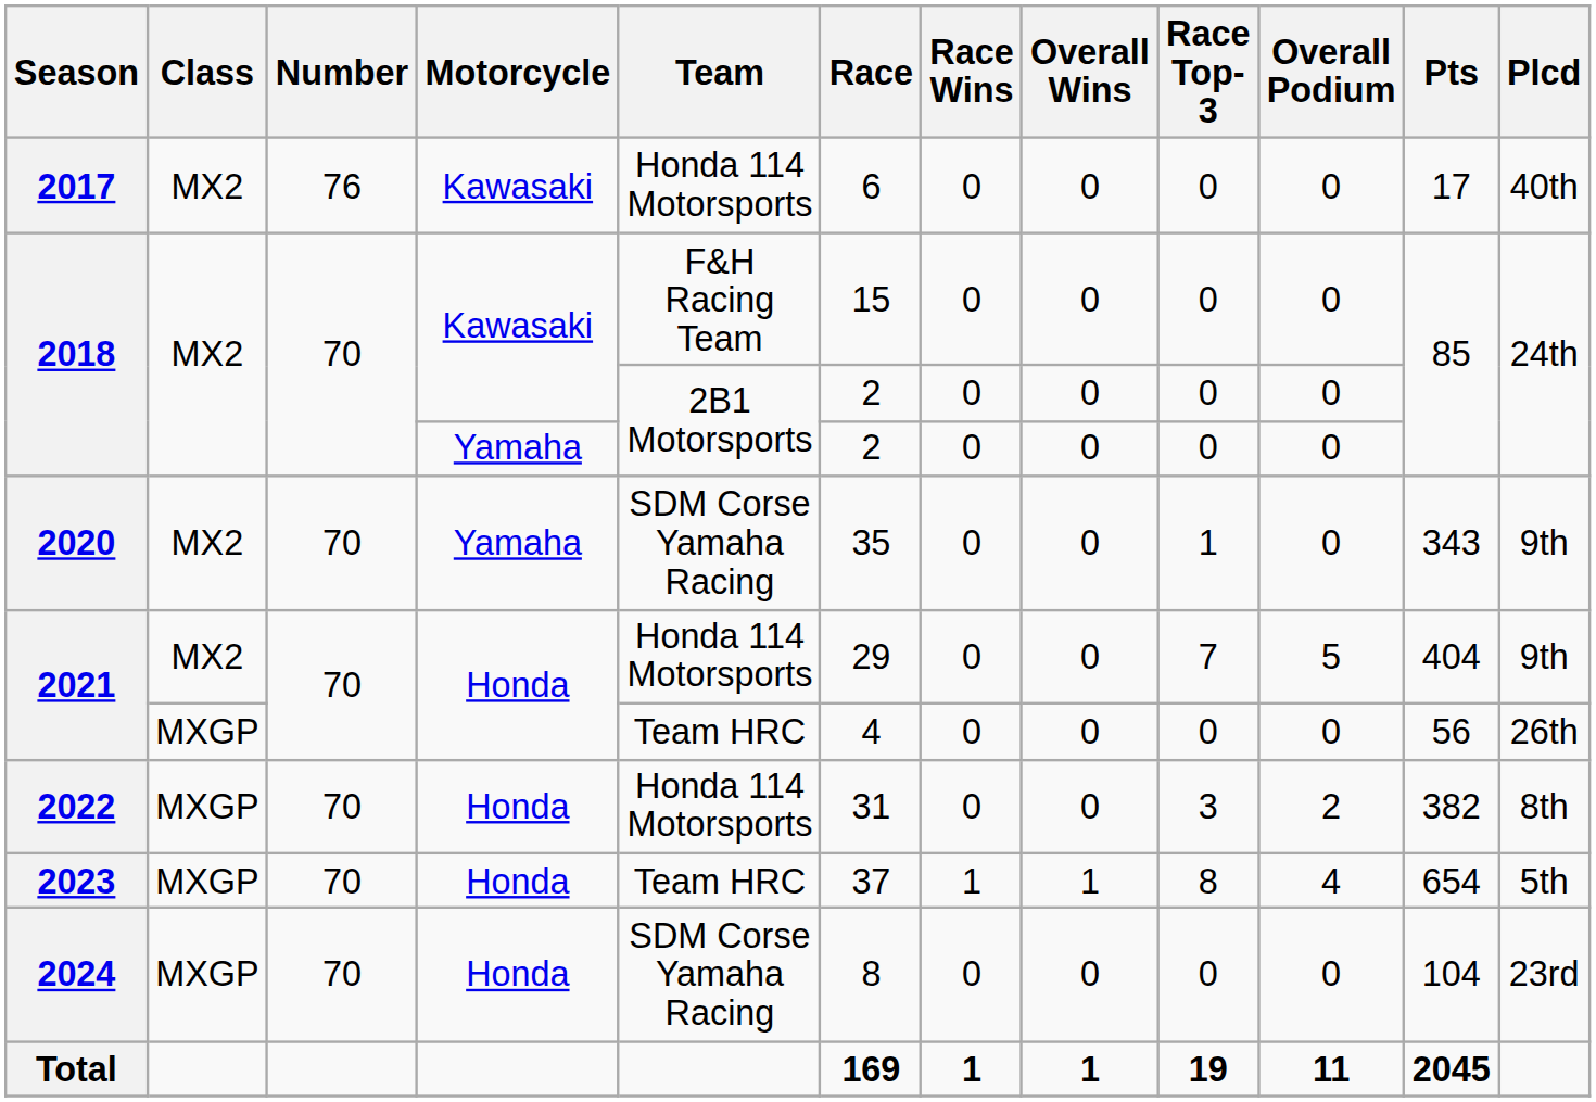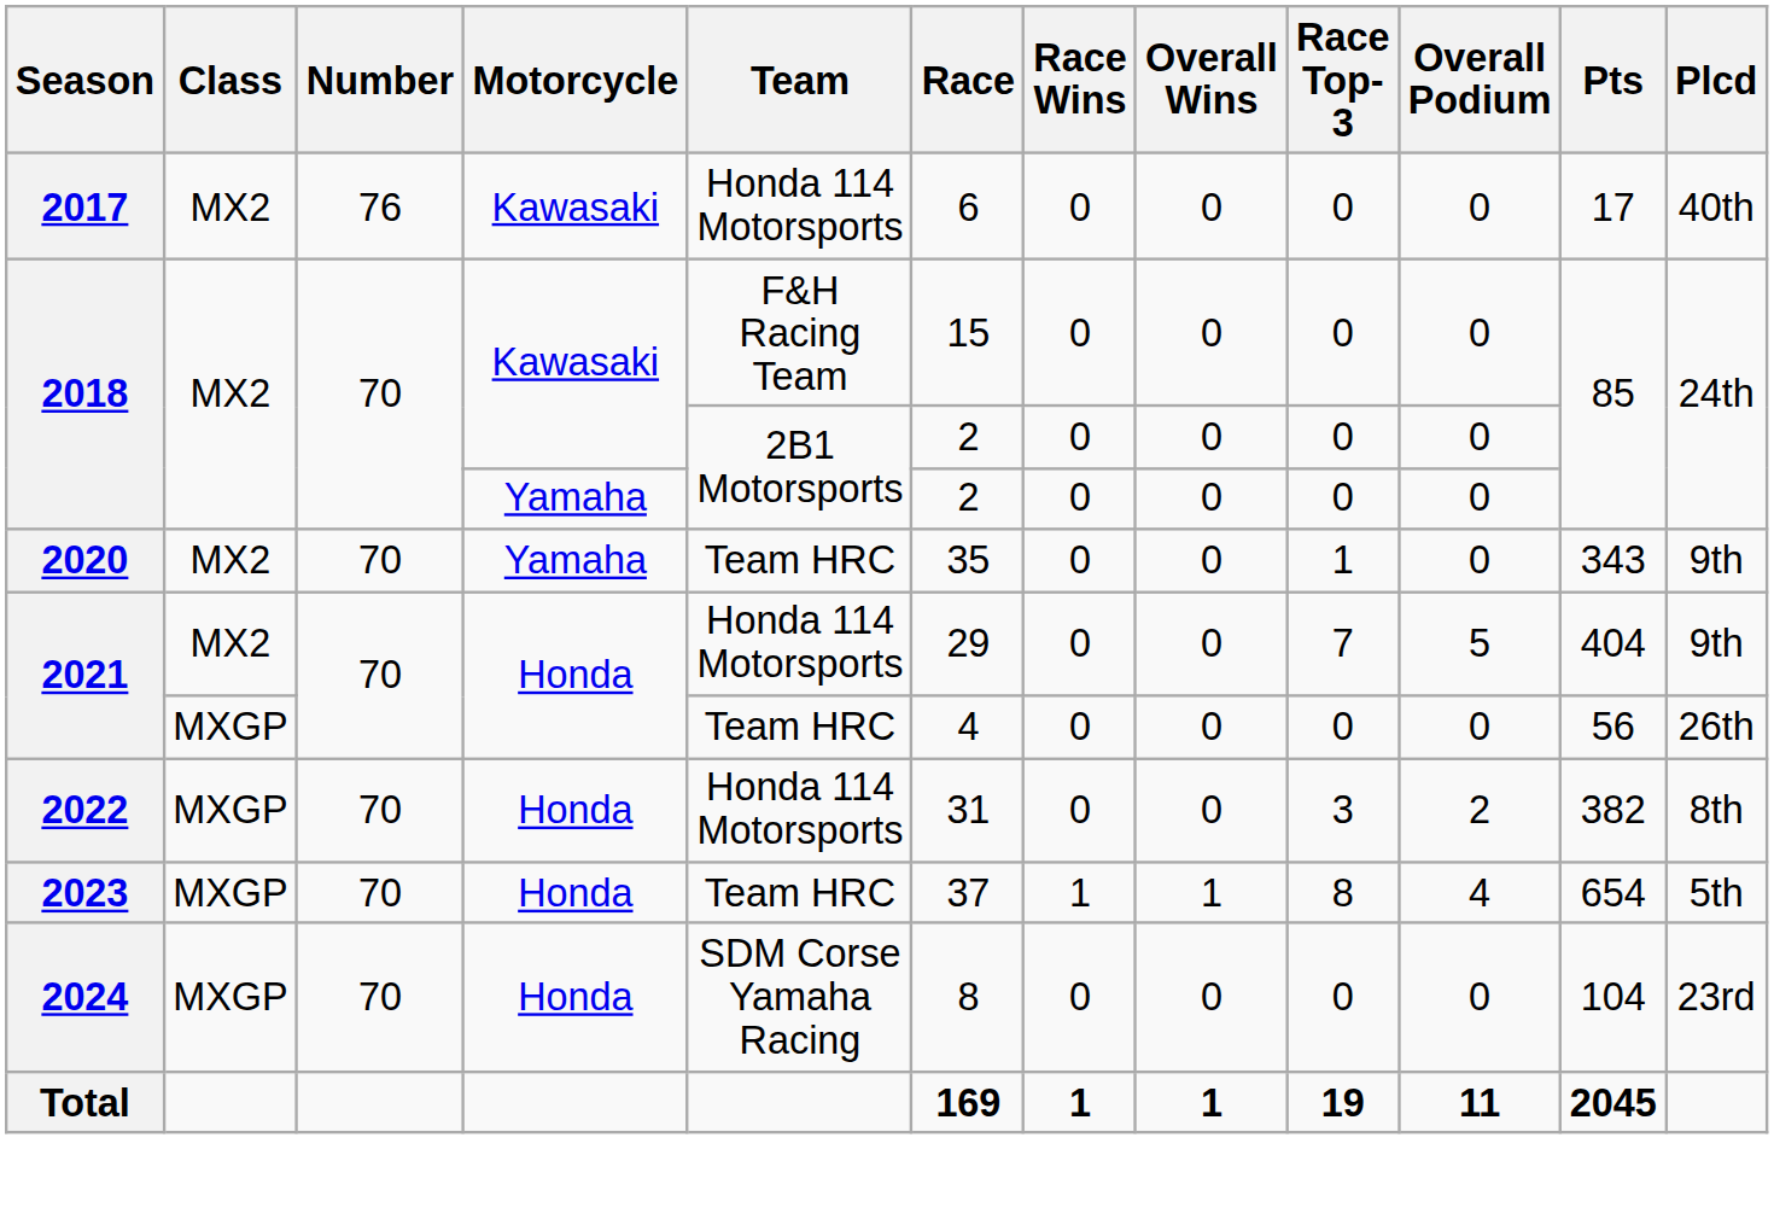2020 | Team: SDM Corse Yamaha Racing -> Team HRC
